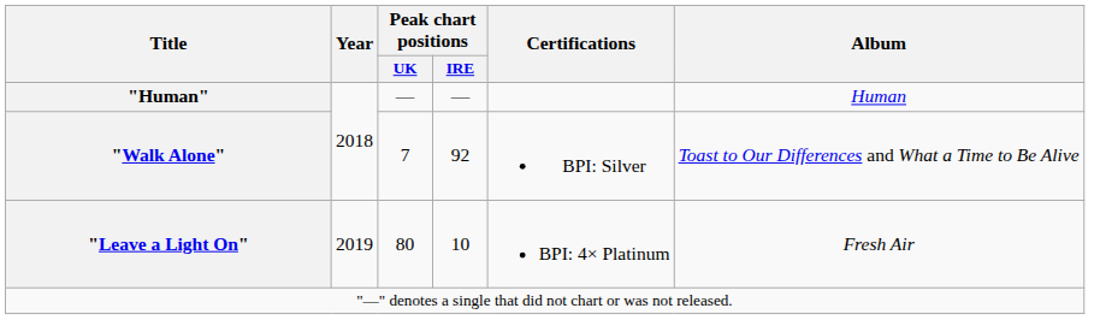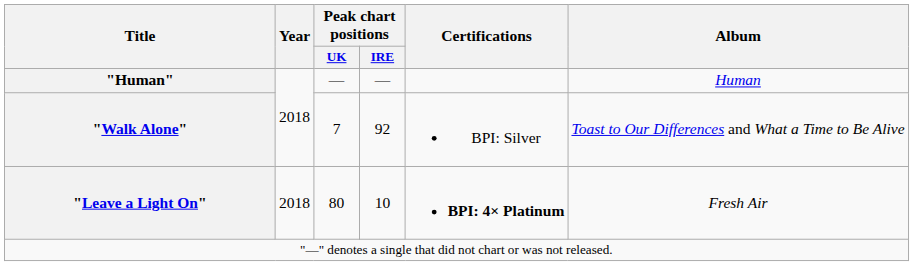"Leave a Light On" | Year: 2019 -> 2018
"Leave a Light On" | Certifications: normal -> bold
